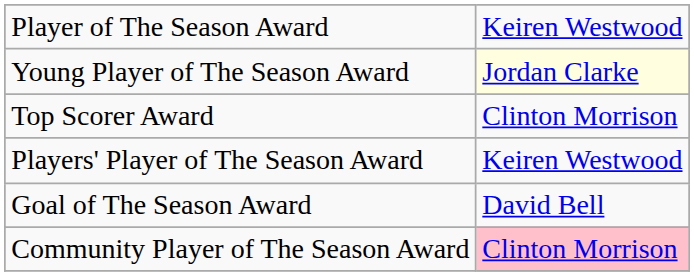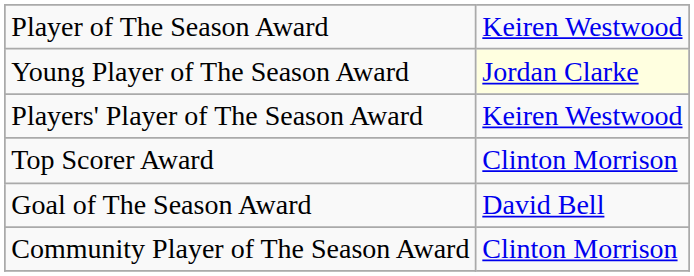rows swapped: Players' Player of The Season Award <-> Top Scorer Award
Community Player of The Season Award | column 2: pink background -> no background
